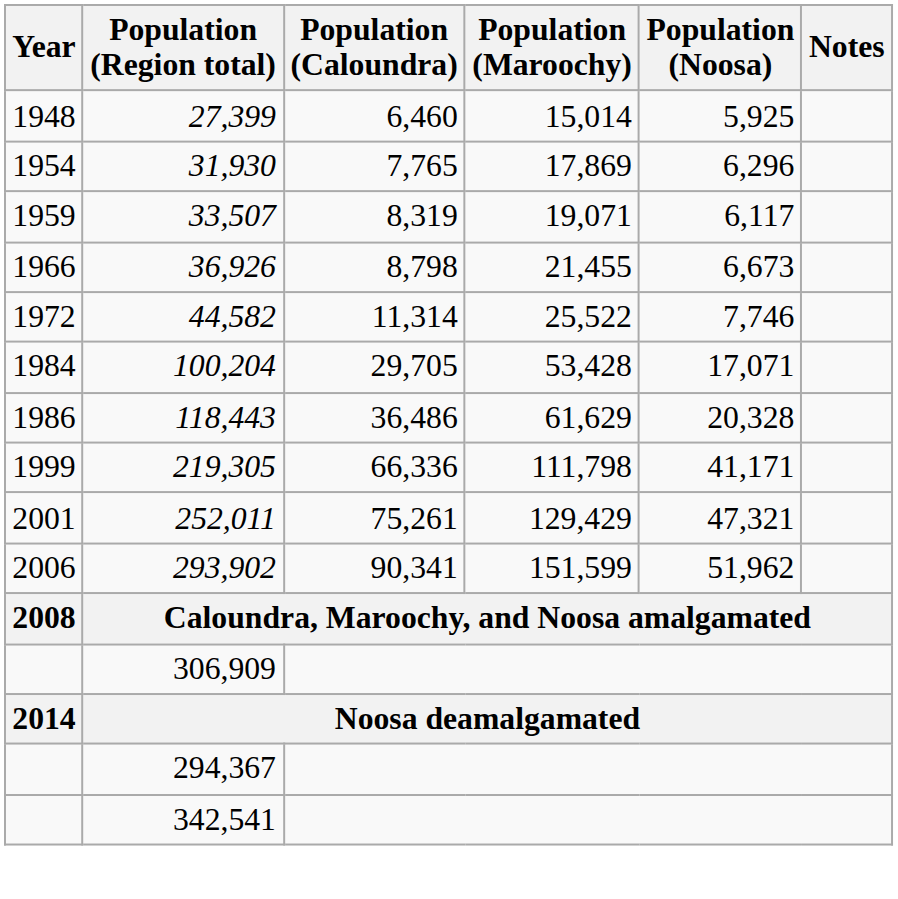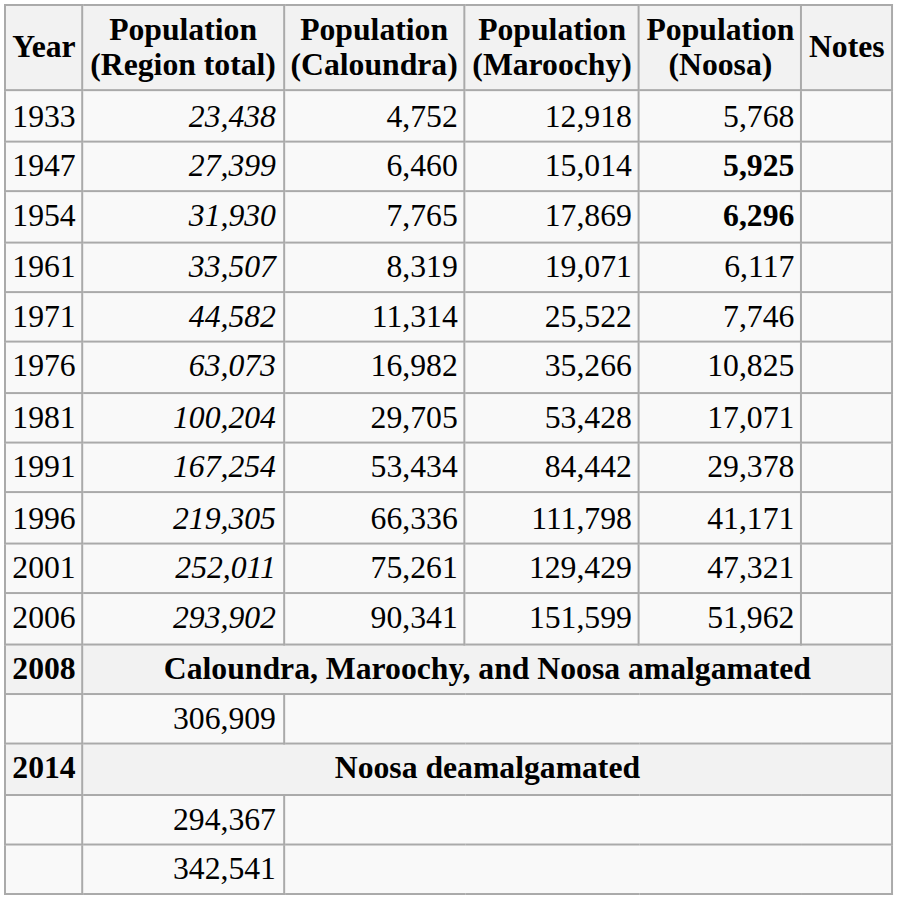+ row: 1933 | 23,438 | 4,752 | 12,918 | 5,768
27,399 | Year: 1948 -> 1947
27,399 | Population (Noosa): normal -> bold
31,930 | Population (Noosa): normal -> bold
33,507 | Year: 1959 -> 1961
- row: 1966 | 36,926 | 8,798 | 21,455 | 6,673
44,582 | Year: 1972 -> 1971
+ row: 1976 | 63,073 | 16,982 | 35,266 | 10,825
100,204 | Year: 1984 -> 1981
- row: 1986 | 118,443 | 36,486 | 61,629 | 20,328
+ row: 1991 | 167,254 | 53,434 | 84,442 | 29,378
219,305 | Year: 1999 -> 1996
